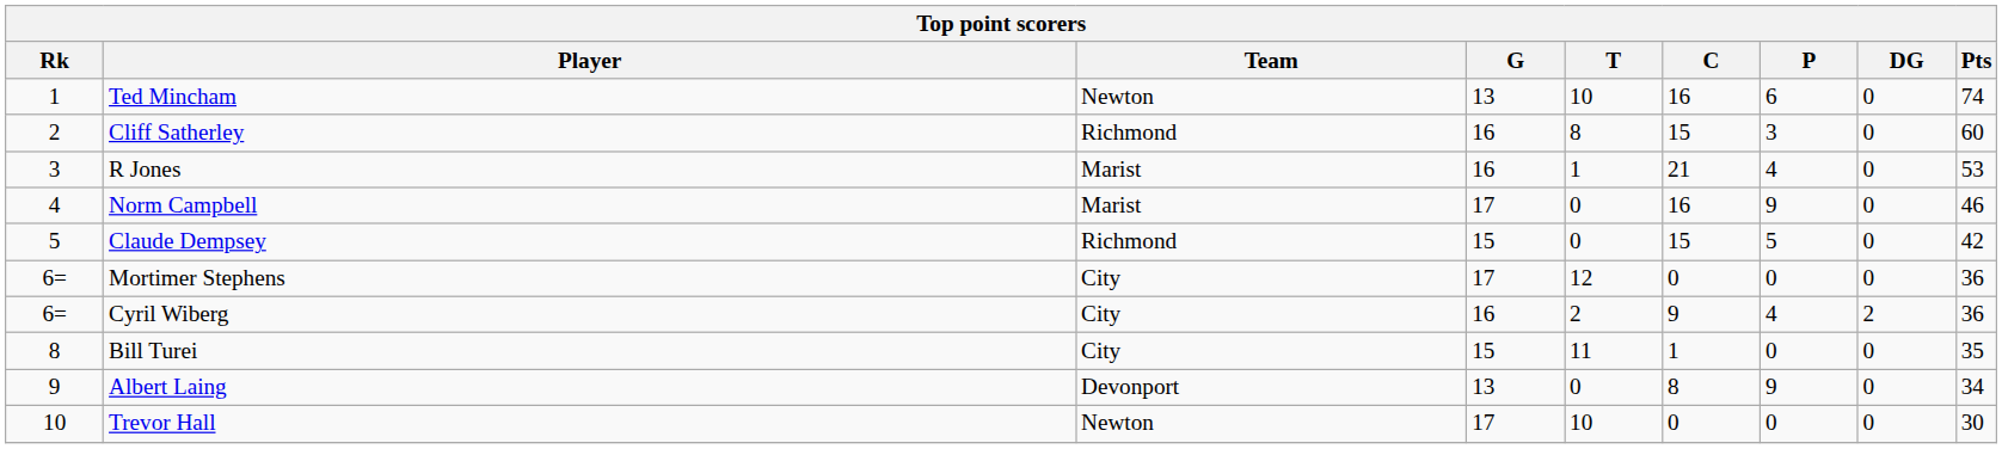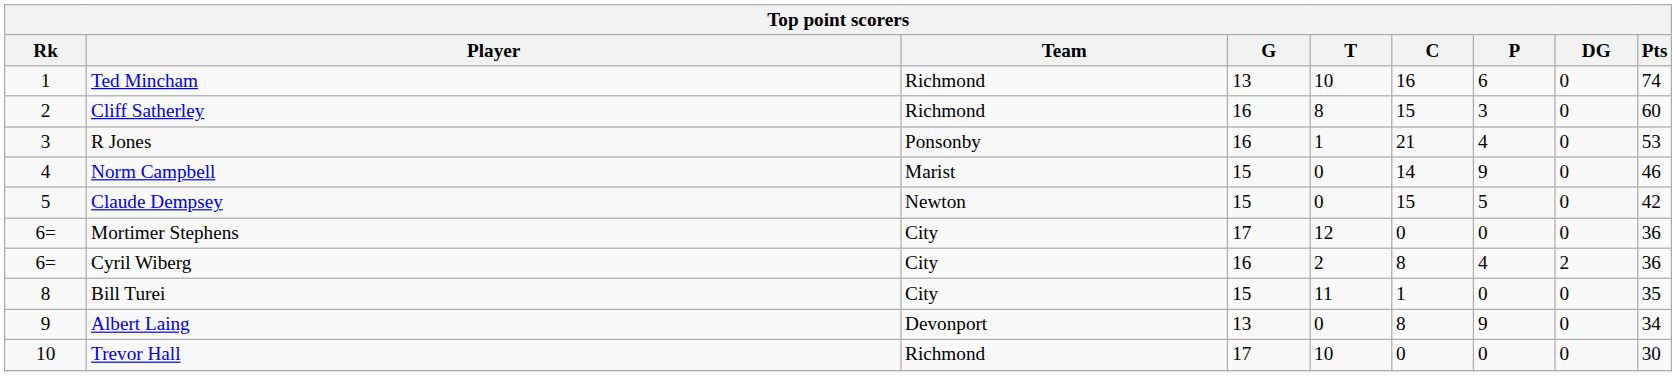Ted Mincham | Team: Newton -> Richmond
R Jones | Team: Marist -> Ponsonby
Norm Campbell | G: 17 -> 15
Norm Campbell | C: 16 -> 14
Claude Dempsey | Team: Richmond -> Newton
Cyril Wiberg | C: 9 -> 8
Trevor Hall | Team: Newton -> Richmond
